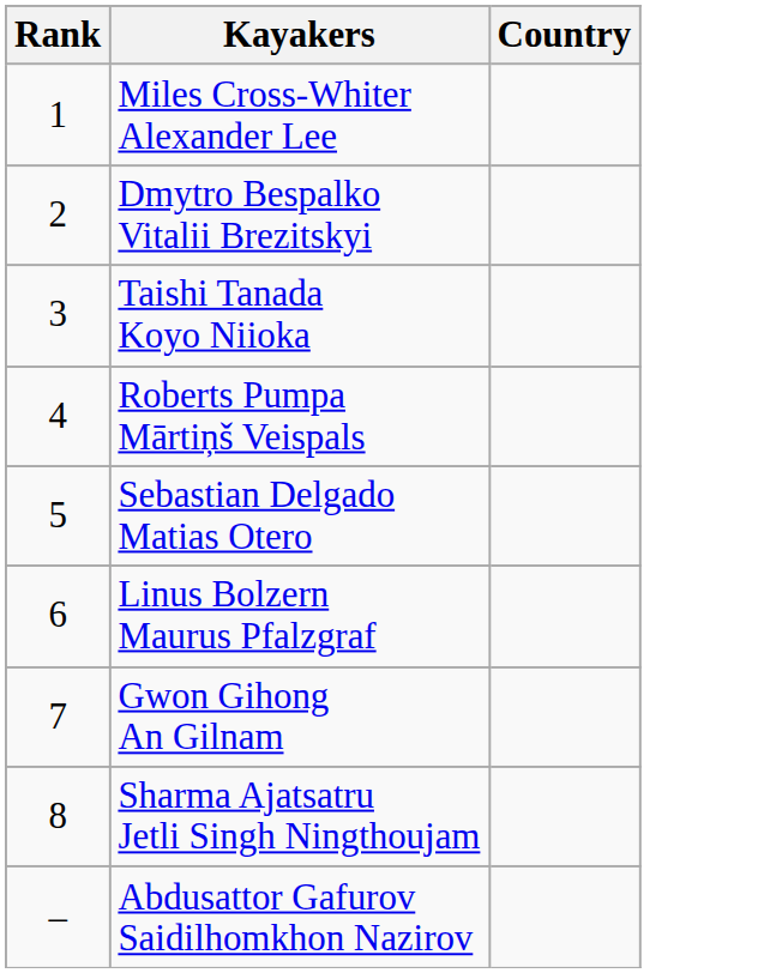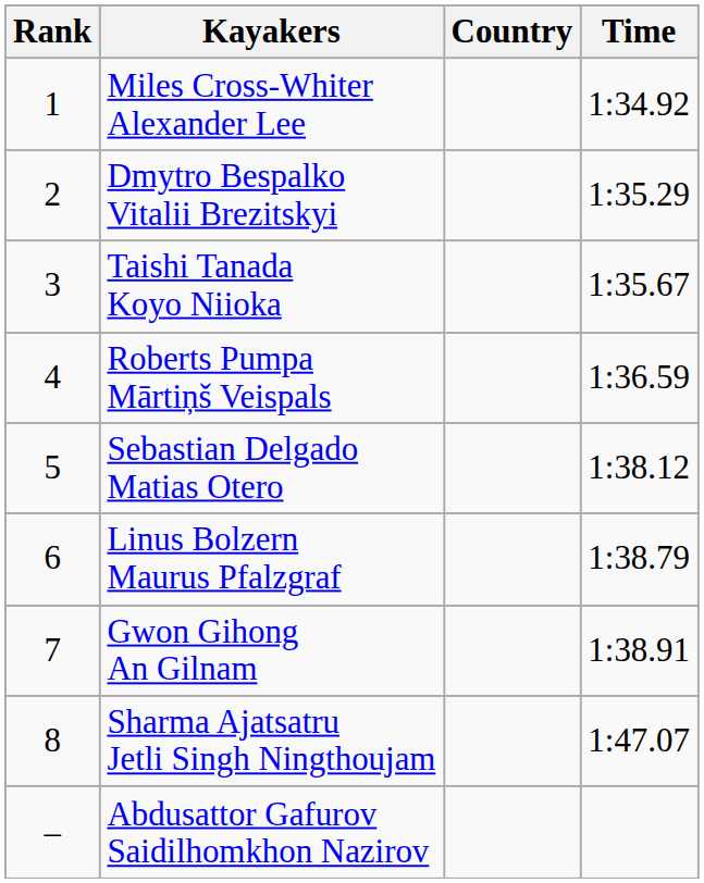+ column: Time | 1:34.92 | 1:35.29 | 1:35.67 | 1:36.59 | 1:38.12 | 1:38.79 | 1:38.91 | 1:47.07
